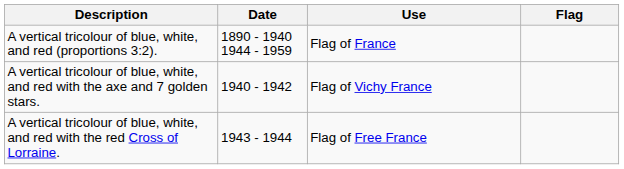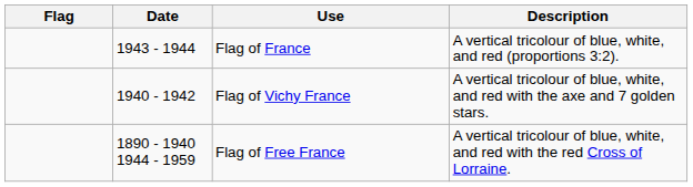columns swapped: Flag <-> Description
Flag of France | Date: 1890 - 1940 1944 - 1959 -> 1943 - 1944
Flag of Free France | Date: 1943 - 1944 -> 1890 - 1940 1944 - 1959
